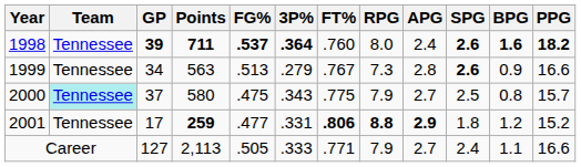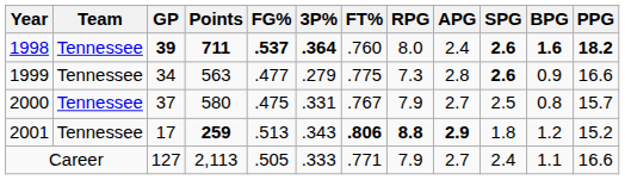1999 | FG%: .513 -> .477
1999 | FT%: .767 -> .775
2000 | Team: paleturquoise background -> no background
2000 | 3P%: .343 -> .331
2000 | FT%: .775 -> .767
2001 | FG%: .477 -> .513
2001 | 3P%: .331 -> .343
